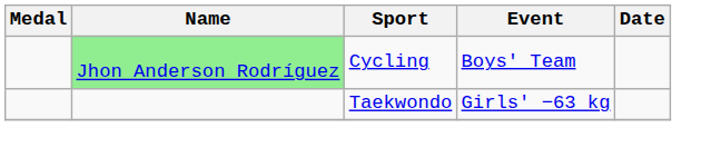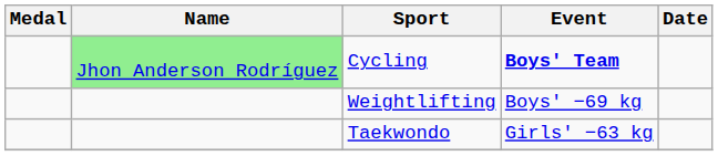Cycling | Event: normal -> bold
+ row: Weightlifting | Boys' −69 kg
